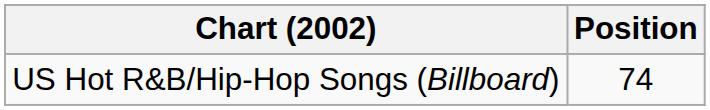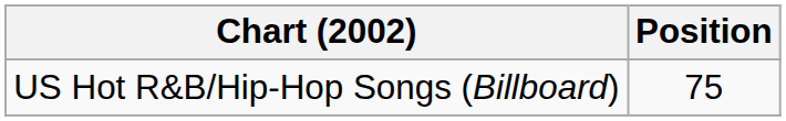US Hot R&B/Hip-Hop Songs (Billboard) | Position: 74 -> 75
